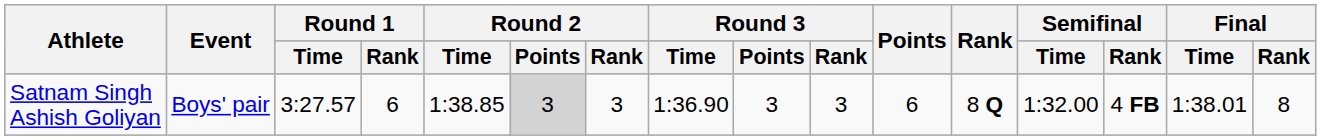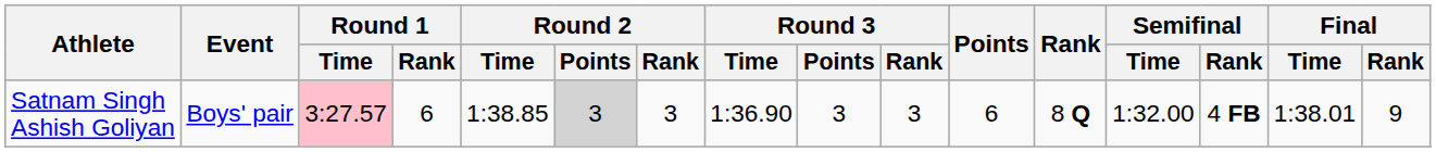Satnam Singh Ashish Goliyan | Round 1 / Time: no background -> pink background
Satnam Singh Ashish Goliyan | Final / Rank: 8 -> 9
